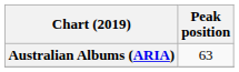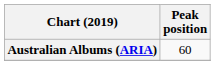Australian Albums (ARIA) | Peak position: 63 -> 60
